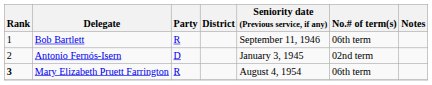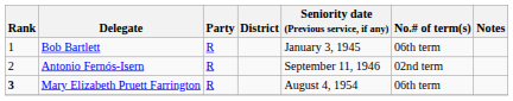Bob Bartlett | Seniority date (Previous service, if any): September 11, 1946 -> January 3, 1945
Antonio Fernós-Isern | Party: D -> R
Antonio Fernós-Isern | Seniority date (Previous service, if any): January 3, 1945 -> September 11, 1946
